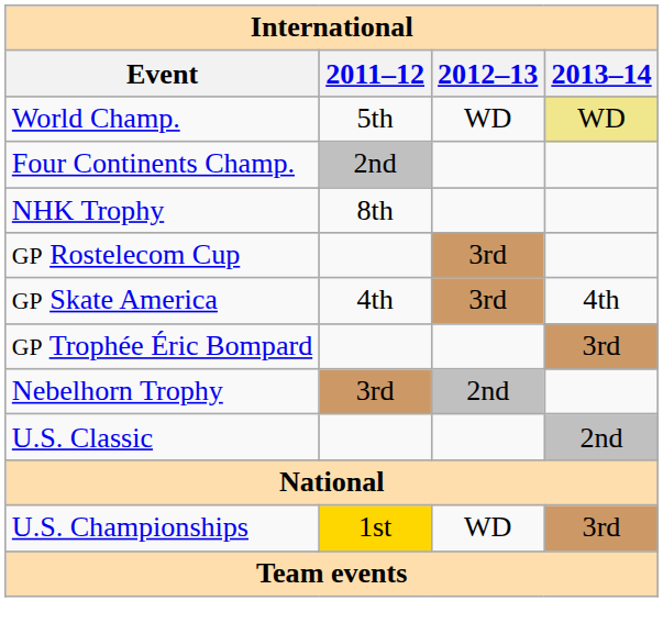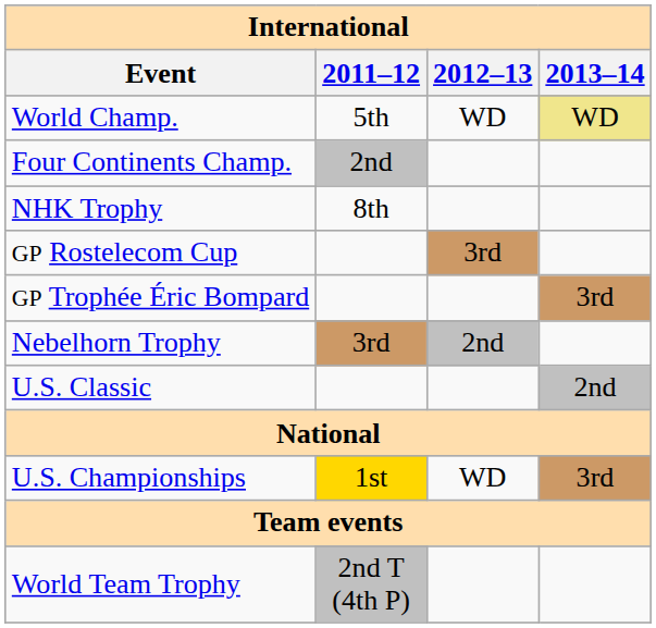- row: GP Skate America | 4th | 3rd | 4th
+ row: World Team Trophy | 2nd T (4th P)
